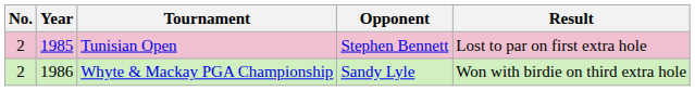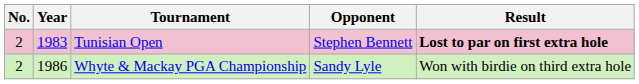Tunisian Open | Year: 1985 -> 1983
Tunisian Open | Result: normal -> bold
